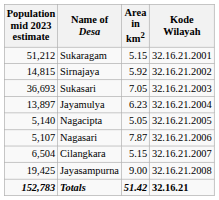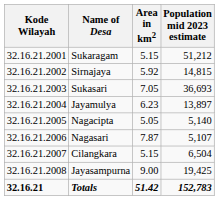columns swapped: Kode Wilayah <-> Population mid 2023 estimate
